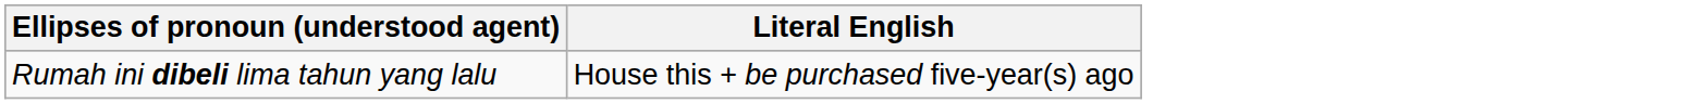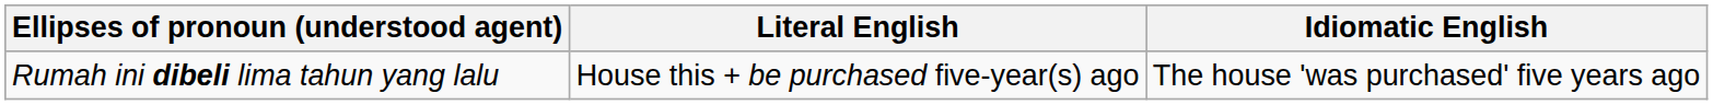+ column: Idiomatic English | The house 'was purchased' five years ago
